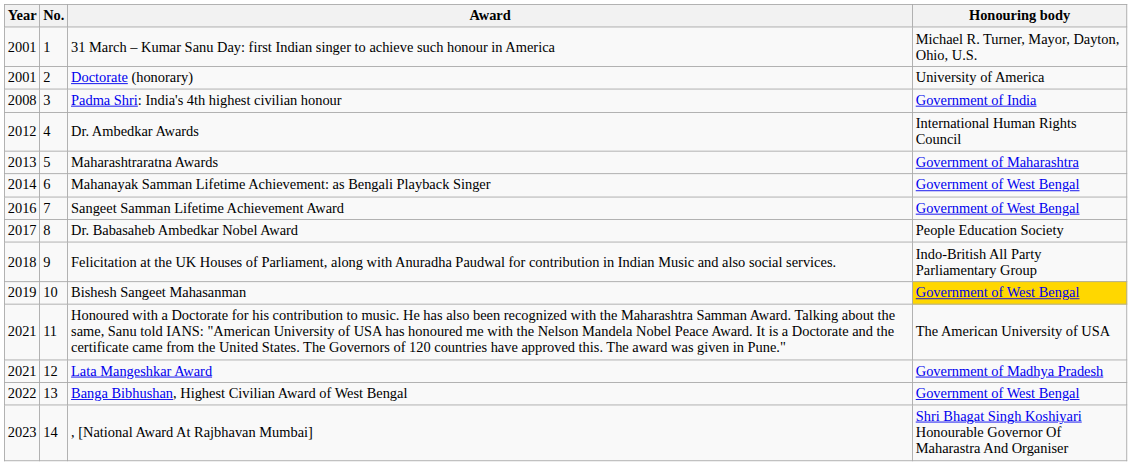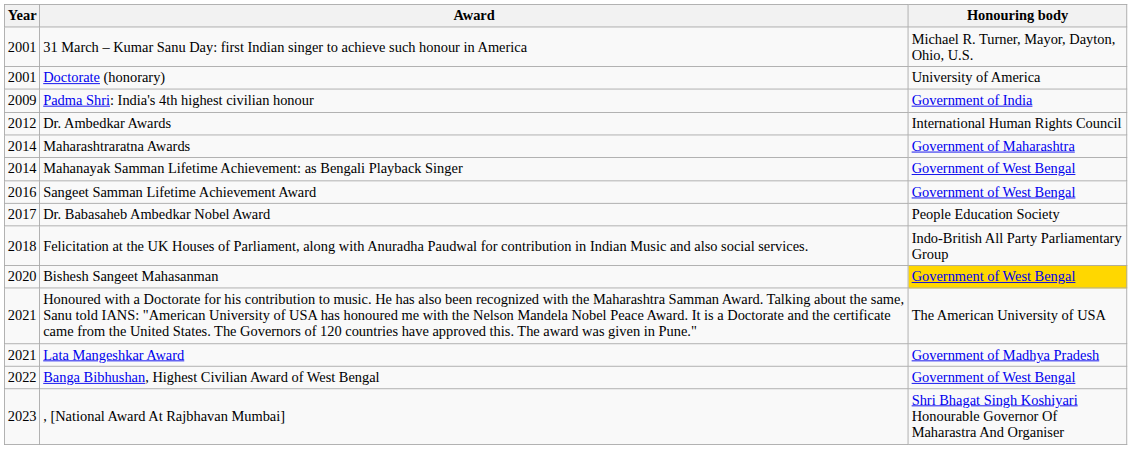- column: No. | 1 | 2 | 3 | 4 | 5 | 6 | 7 | 8 | 9 | 10 | 11 | 12 | 13 | 14
Padma Shri: India's 4th highest civilian honour | Year: 2008 -> 2009
Maharashtraratna Awards | Year: 2013 -> 2014
Bishesh Sangeet Mahasanman | Year: 2019 -> 2020
